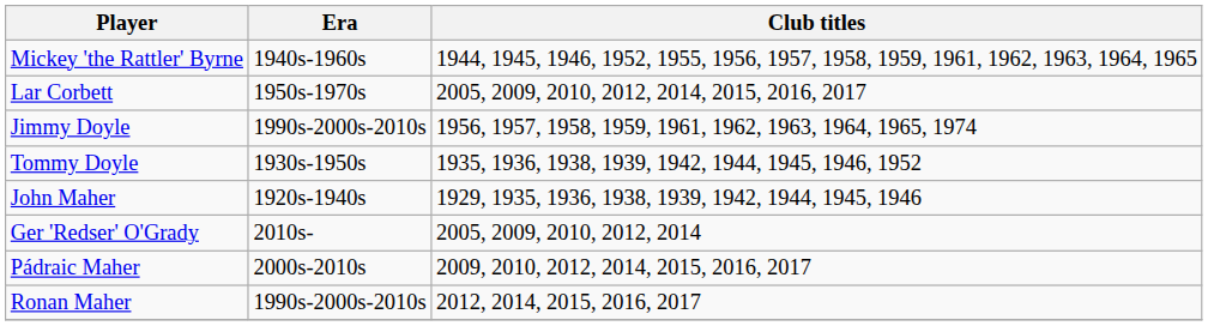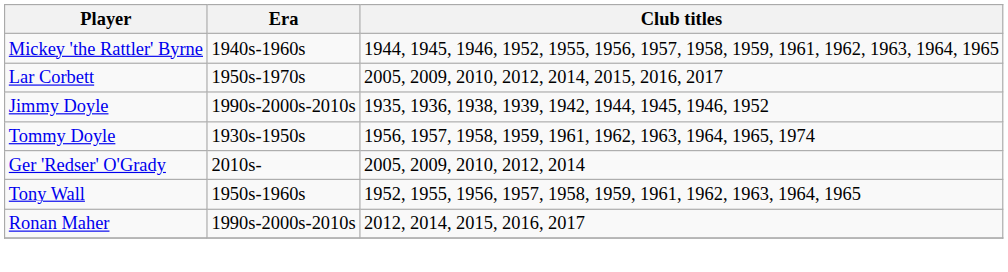Jimmy Doyle | Club titles: 1956, 1957, 1958, 1959, 1961, 1962, 1963, 1964, 1965, 1974 -> 1935, 1936, 1938, 1939, 1942, 1944, 1945, 1946, 1952
Tommy Doyle | Club titles: 1935, 1936, 1938, 1939, 1942, 1944, 1945, 1946, 1952 -> 1956, 1957, 1958, 1959, 1961, 1962, 1963, 1964, 1965, 1974
- row: John Maher | 1920s-1940s | 1929, 1935, 1936, 1938, 1939, 1942, 1944, 1945, 1946
+ row: Tony Wall | 1950s-1960s | 1952, 1955, 1956, 1957, 1958, 1959, 1961, 1962, 1963, 1964, 1965
- row: Pádraic Maher | 2000s-2010s | 2009, 2010, 2012, 2014, 2015, 2016, 2017
